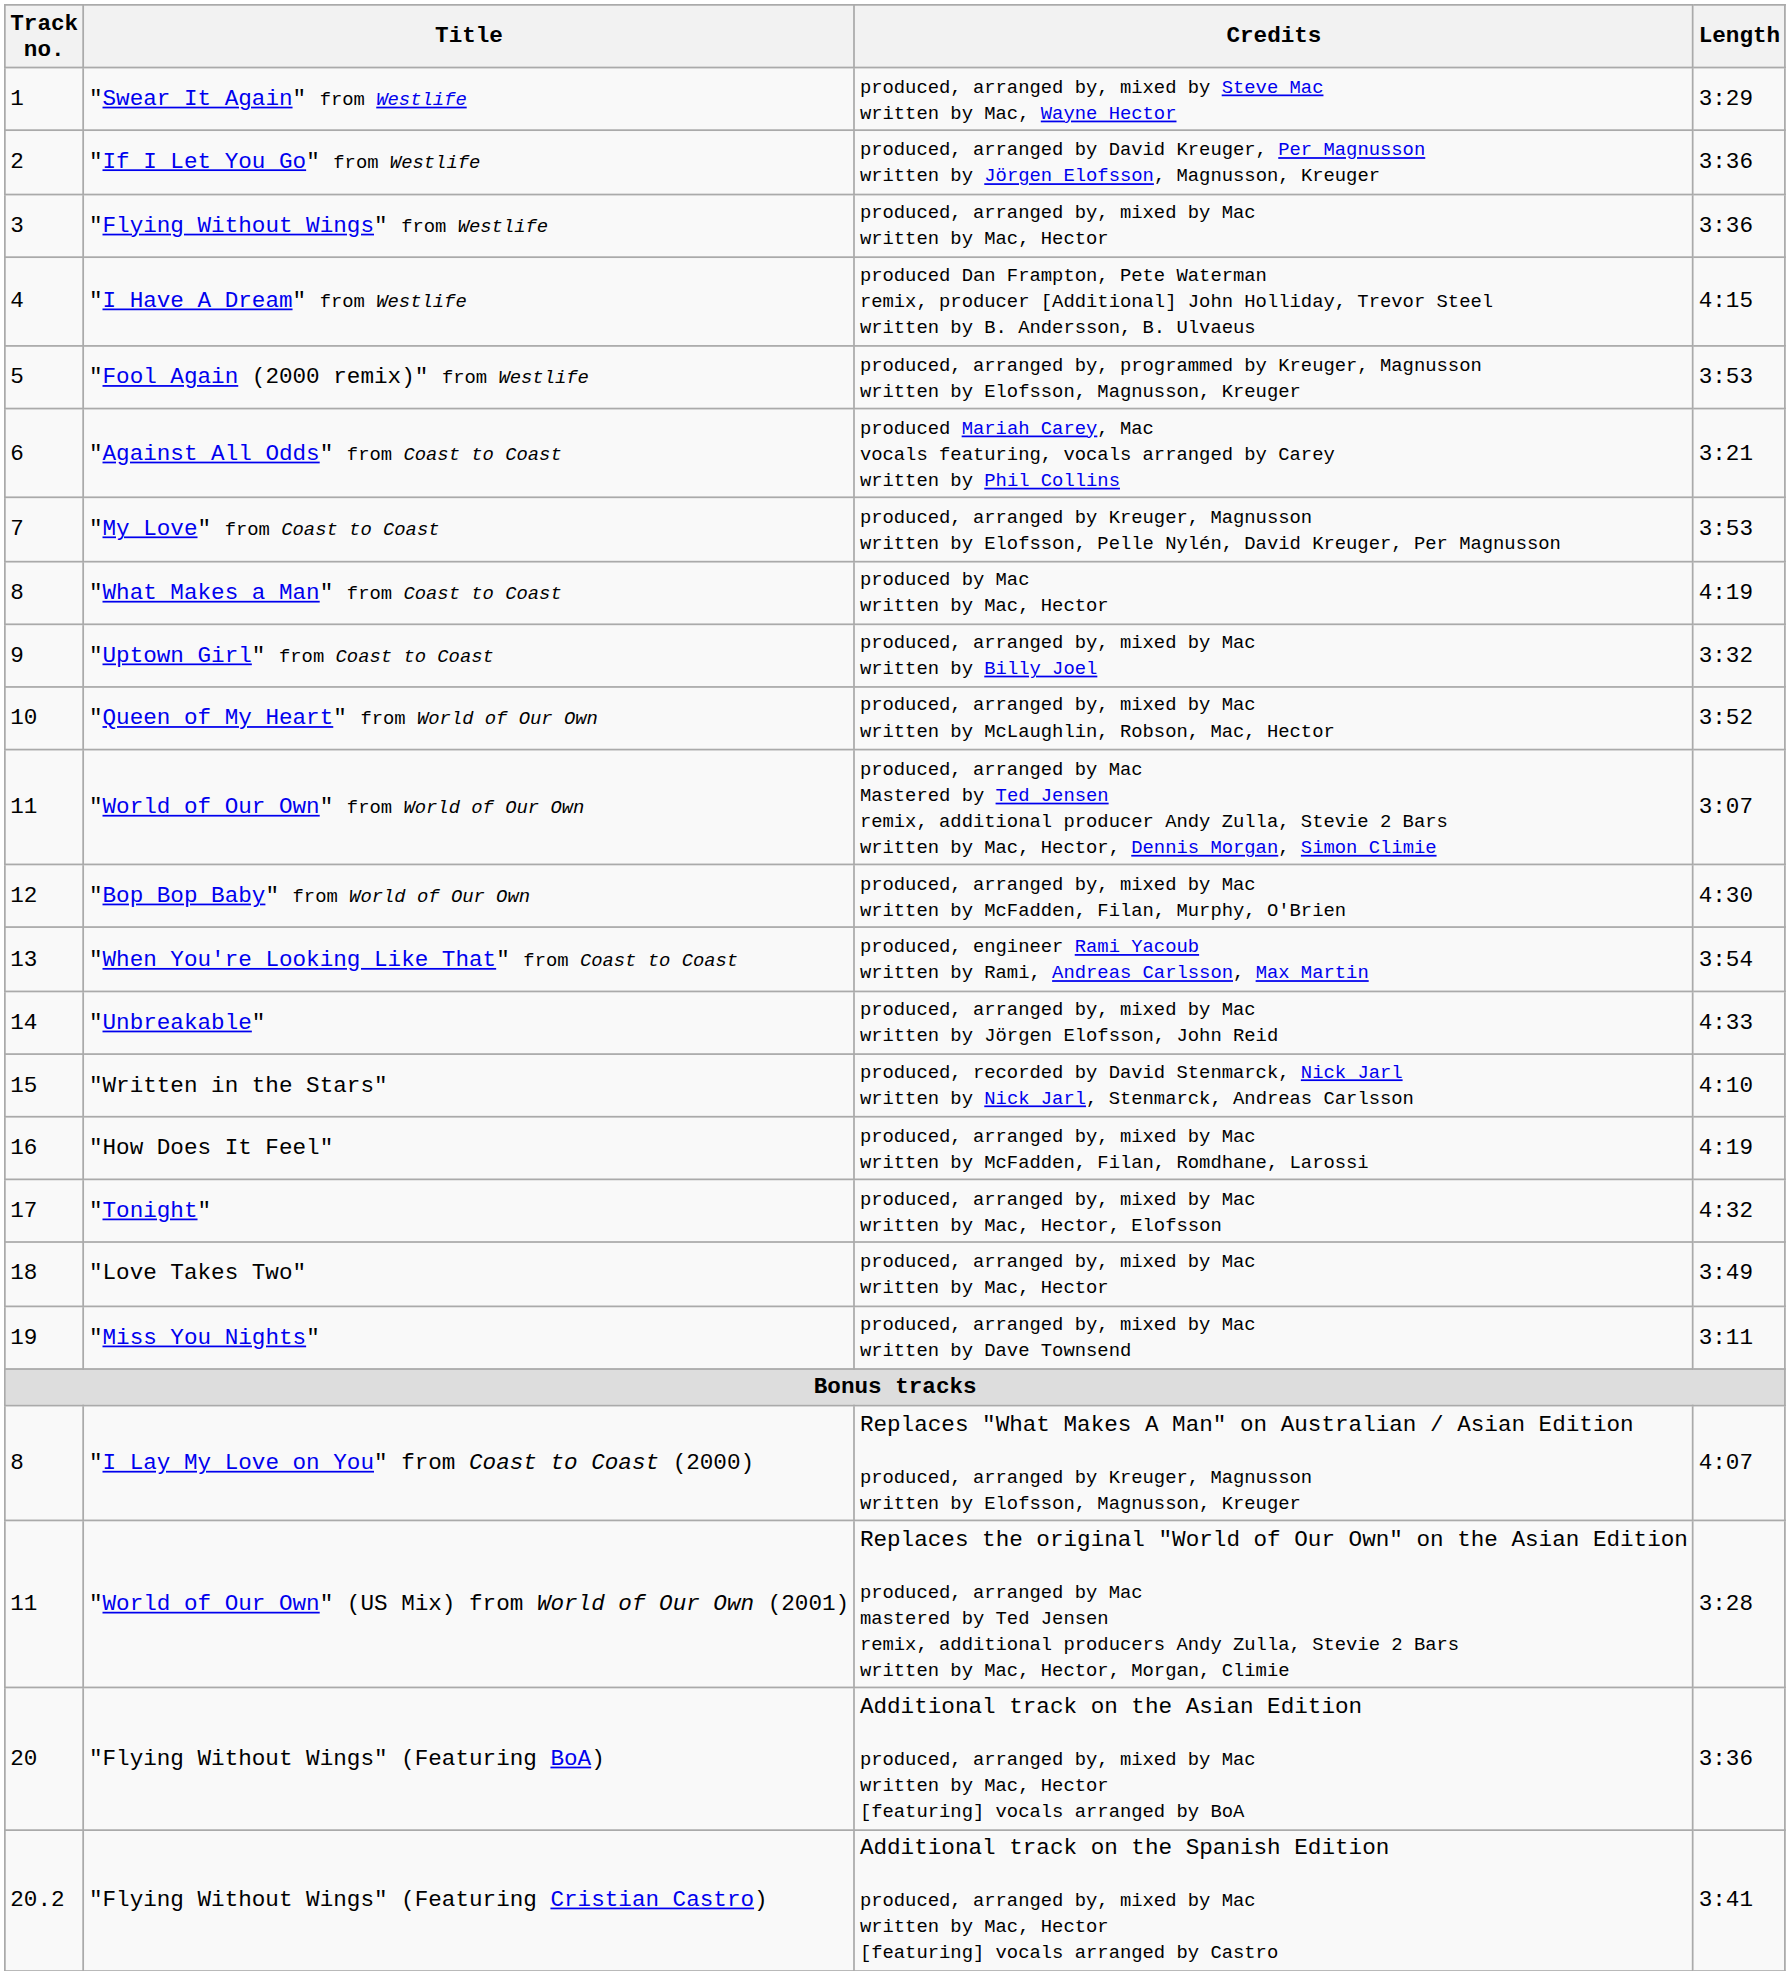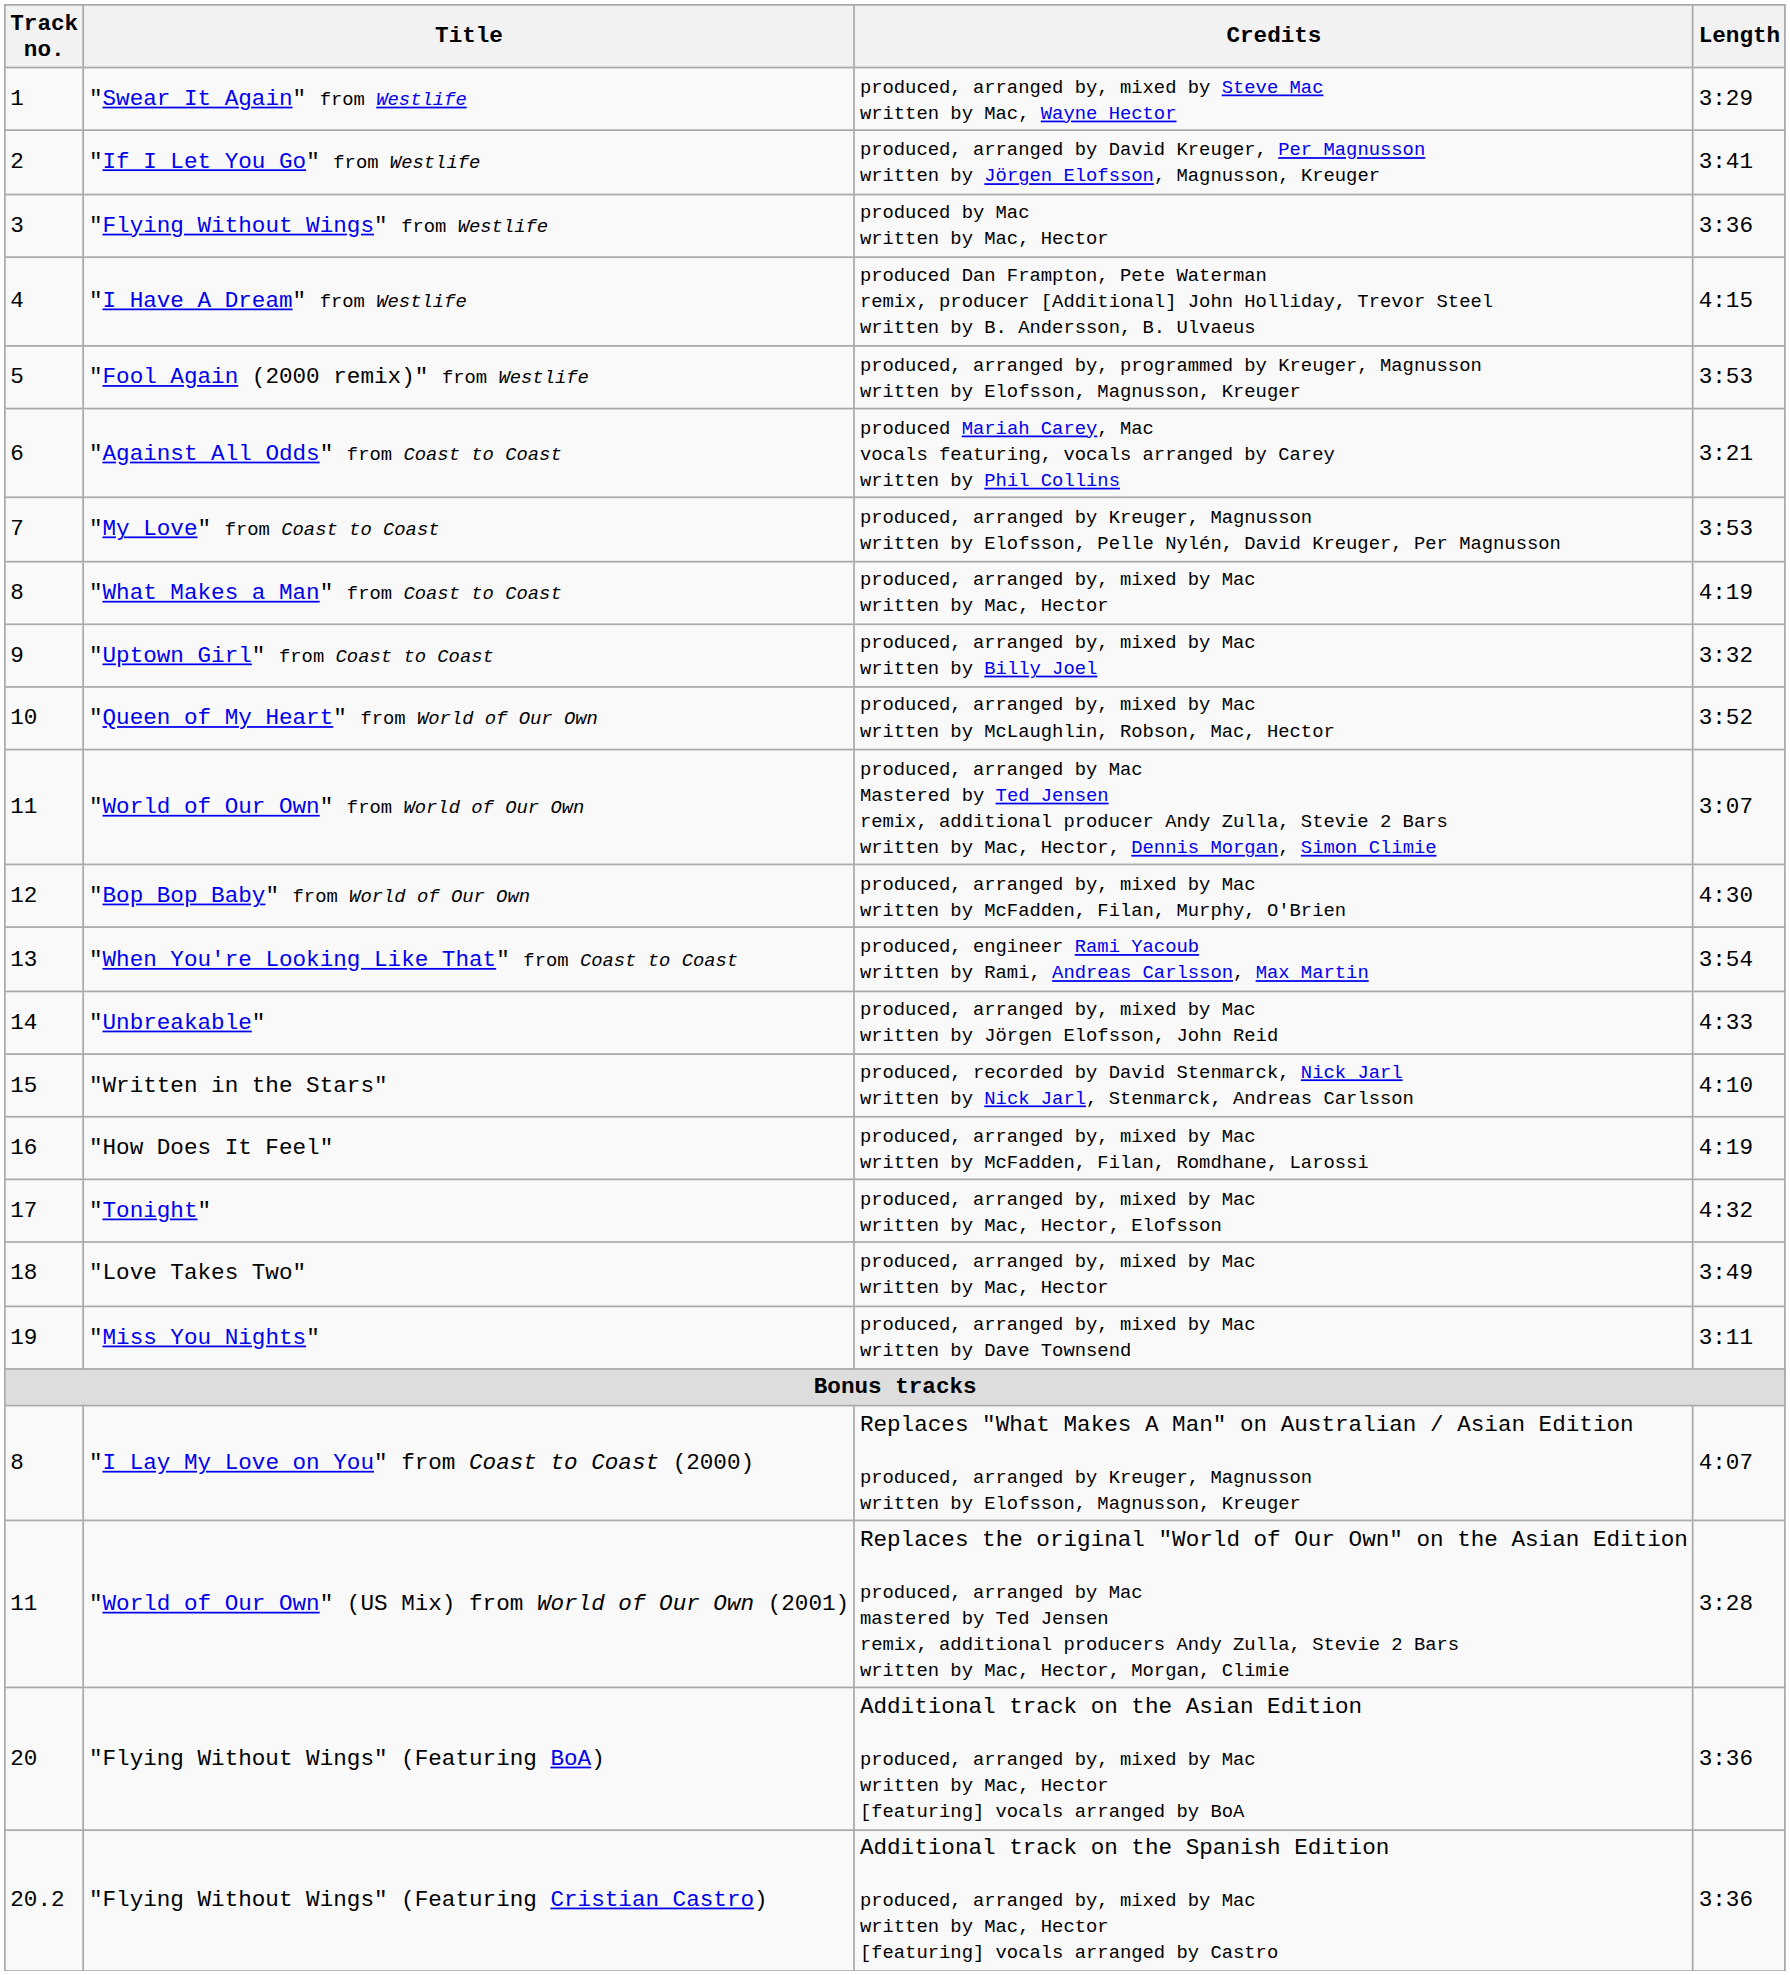"If I Let You Go" from Westlife | Length: 3:36 -> 3:41
"Flying Without Wings" from Westlife | Credits: produced, arranged by, mixed by Mac written by Mac, Hector -> produced by Mac written by Mac, Hector
"What Makes a Man" from Coast to Coast | Credits: produced by Mac written by Mac, Hector -> produced, arranged by, mixed by Mac written by Mac, Hector
"Flying Without Wings" (Featuring Cristian Castro) | Length: 3:41 -> 3:36
